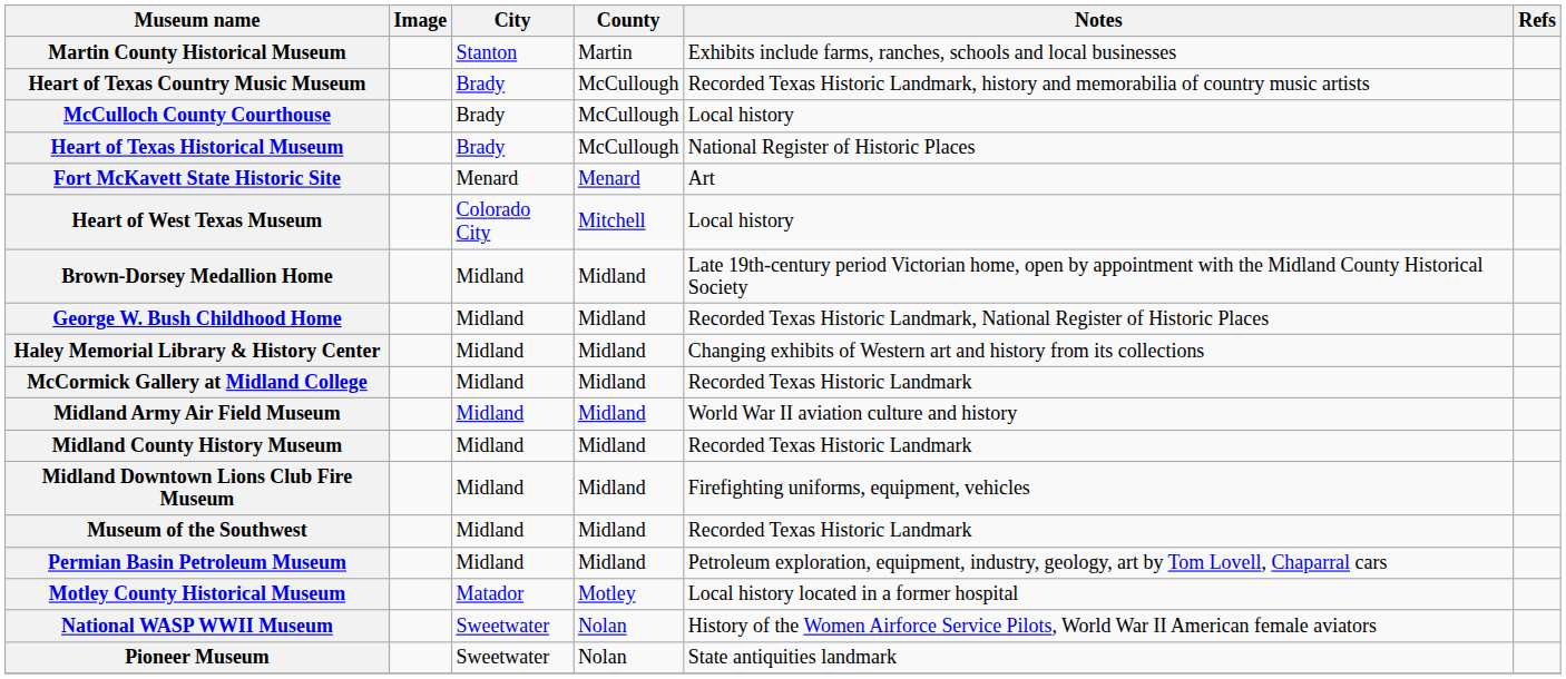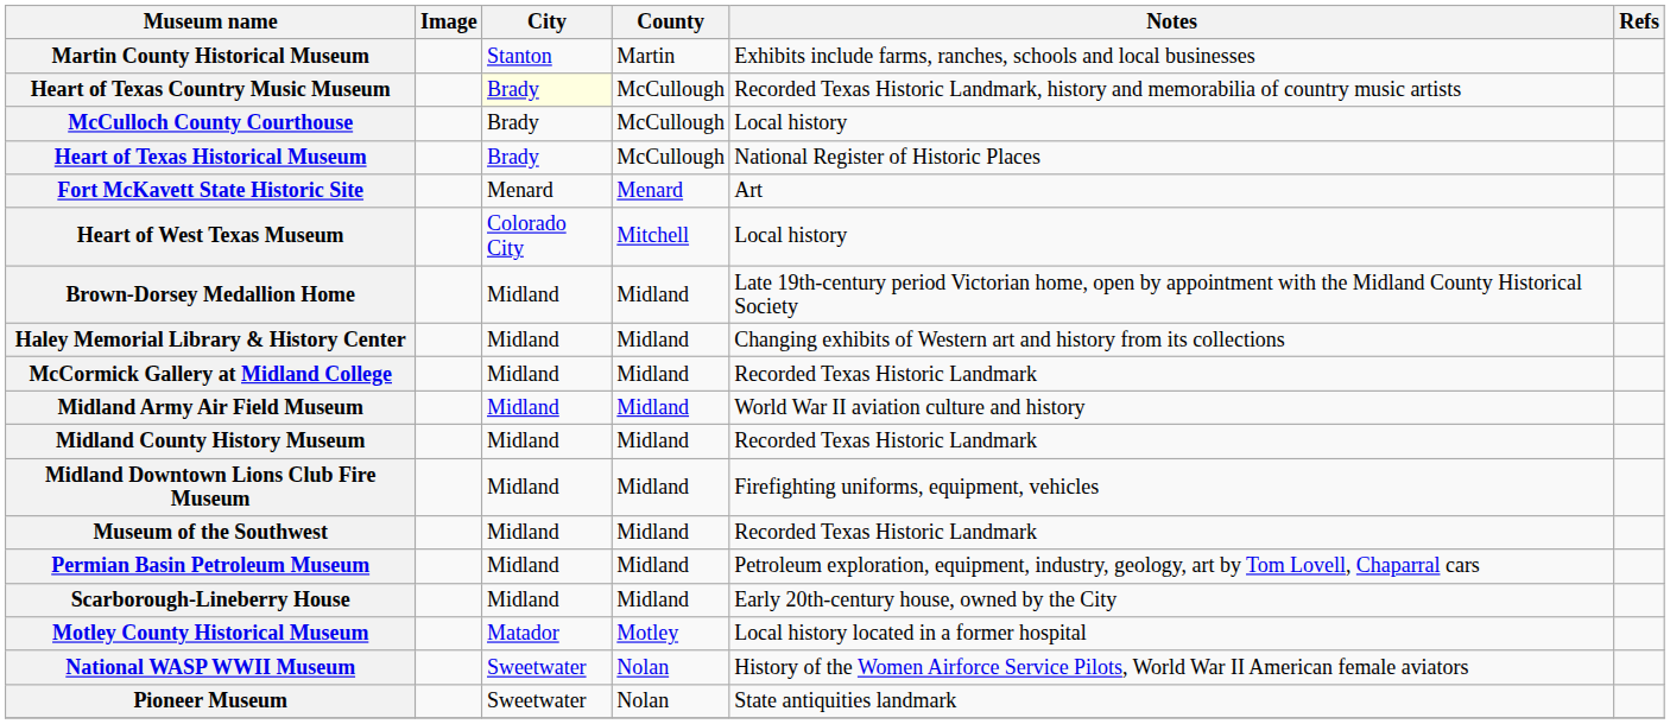Heart of Texas Country Music Museum | City: no background -> lightyellow background
- row: George W. Bush Childhood Home | Midland | Midland | Recorded Texas Historic Landmark, National Register of Historic Places
+ row: Scarborough-Lineberry House | Midland | Midland | Early 20th-century house, owned by the City
